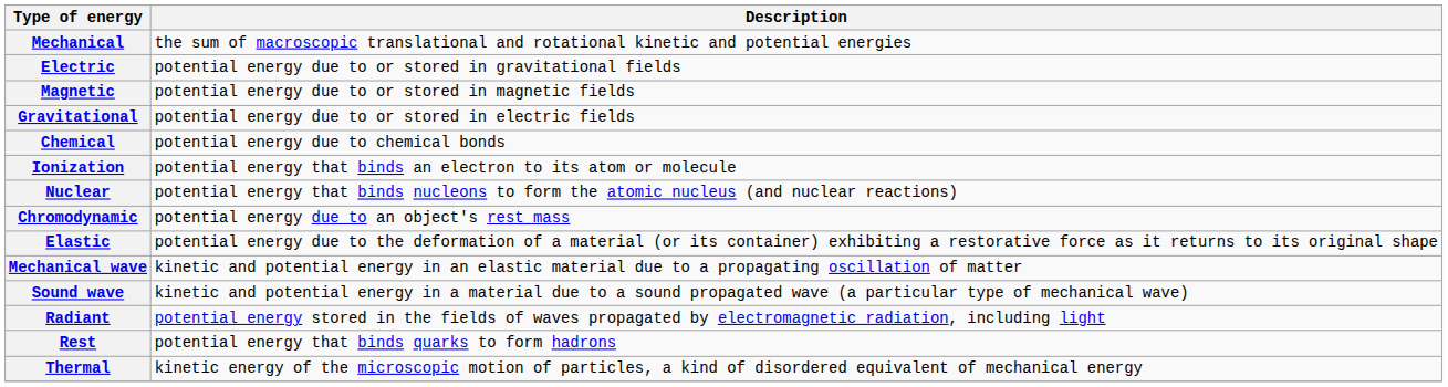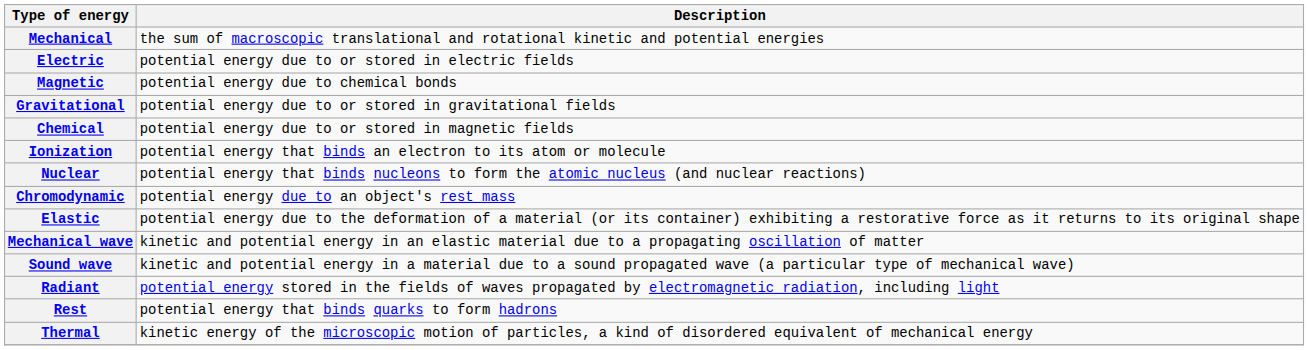Electric | Description: potential energy due to or stored in gravitational fields -> potential energy due to or stored in electric fields
Magnetic | Description: potential energy due to or stored in magnetic fields -> potential energy due to chemical bonds
Gravitational | Description: potential energy due to or stored in electric fields -> potential energy due to or stored in gravitational fields
Chemical | Description: potential energy due to chemical bonds -> potential energy due to or stored in magnetic fields
